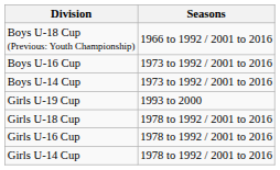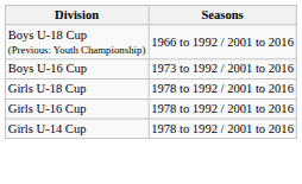- row: Boys U-14 Cup | 1973 to 1992 / 2001 to 2016
- row: Girls U-19 Cup | 1993 to 2000
